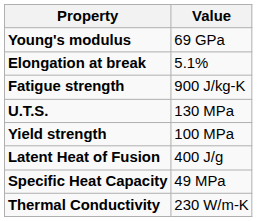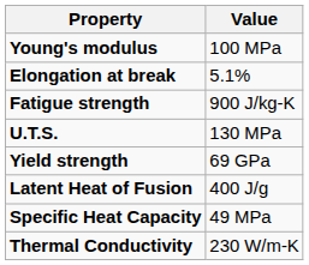Young's modulus | Value: 69 GPa -> 100 MPa
Yield strength | Value: 100 MPa -> 69 GPa
